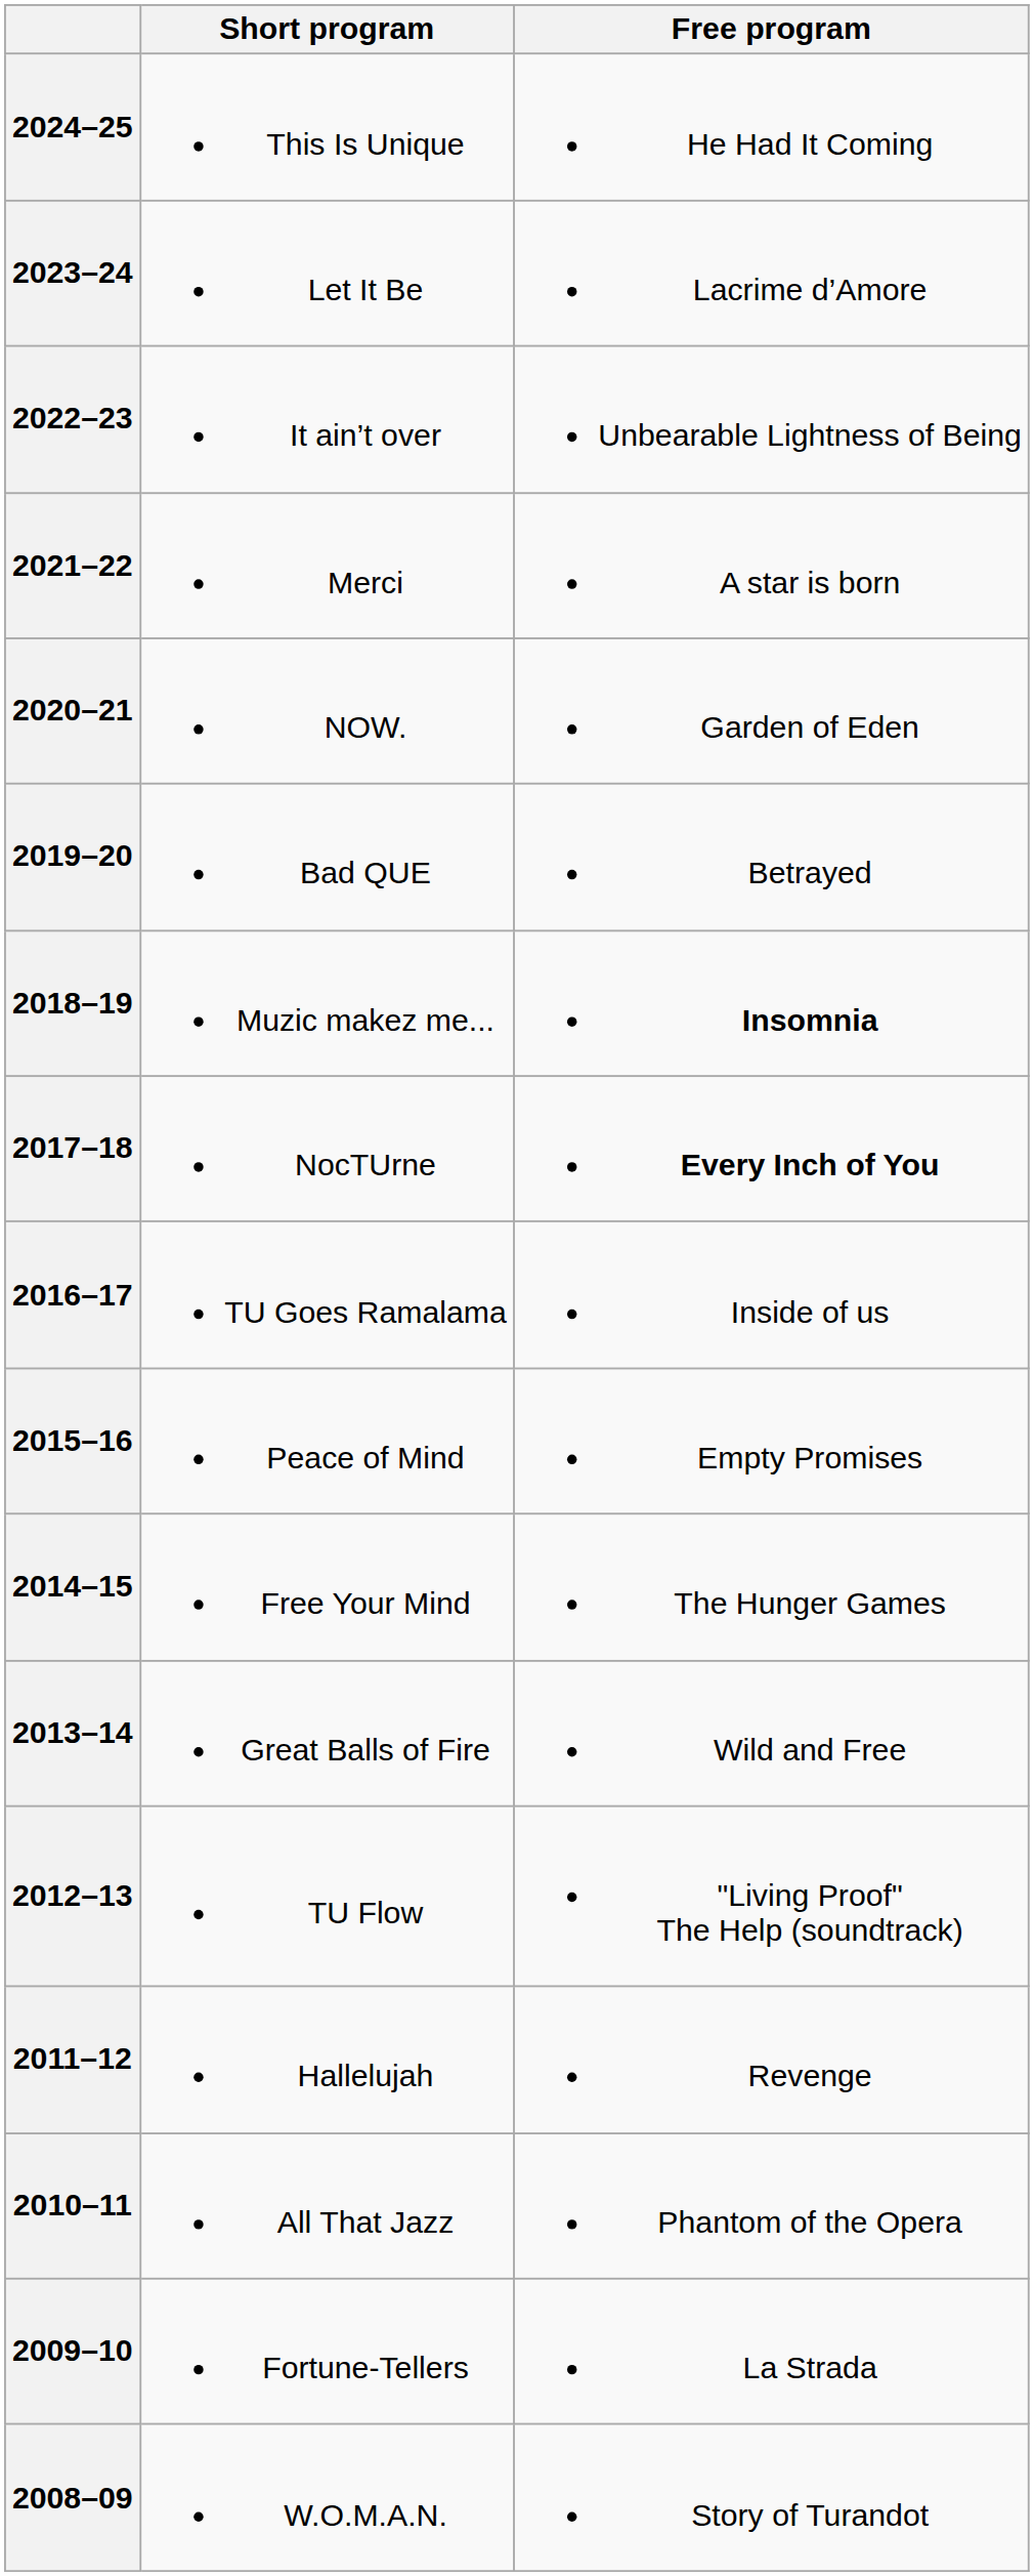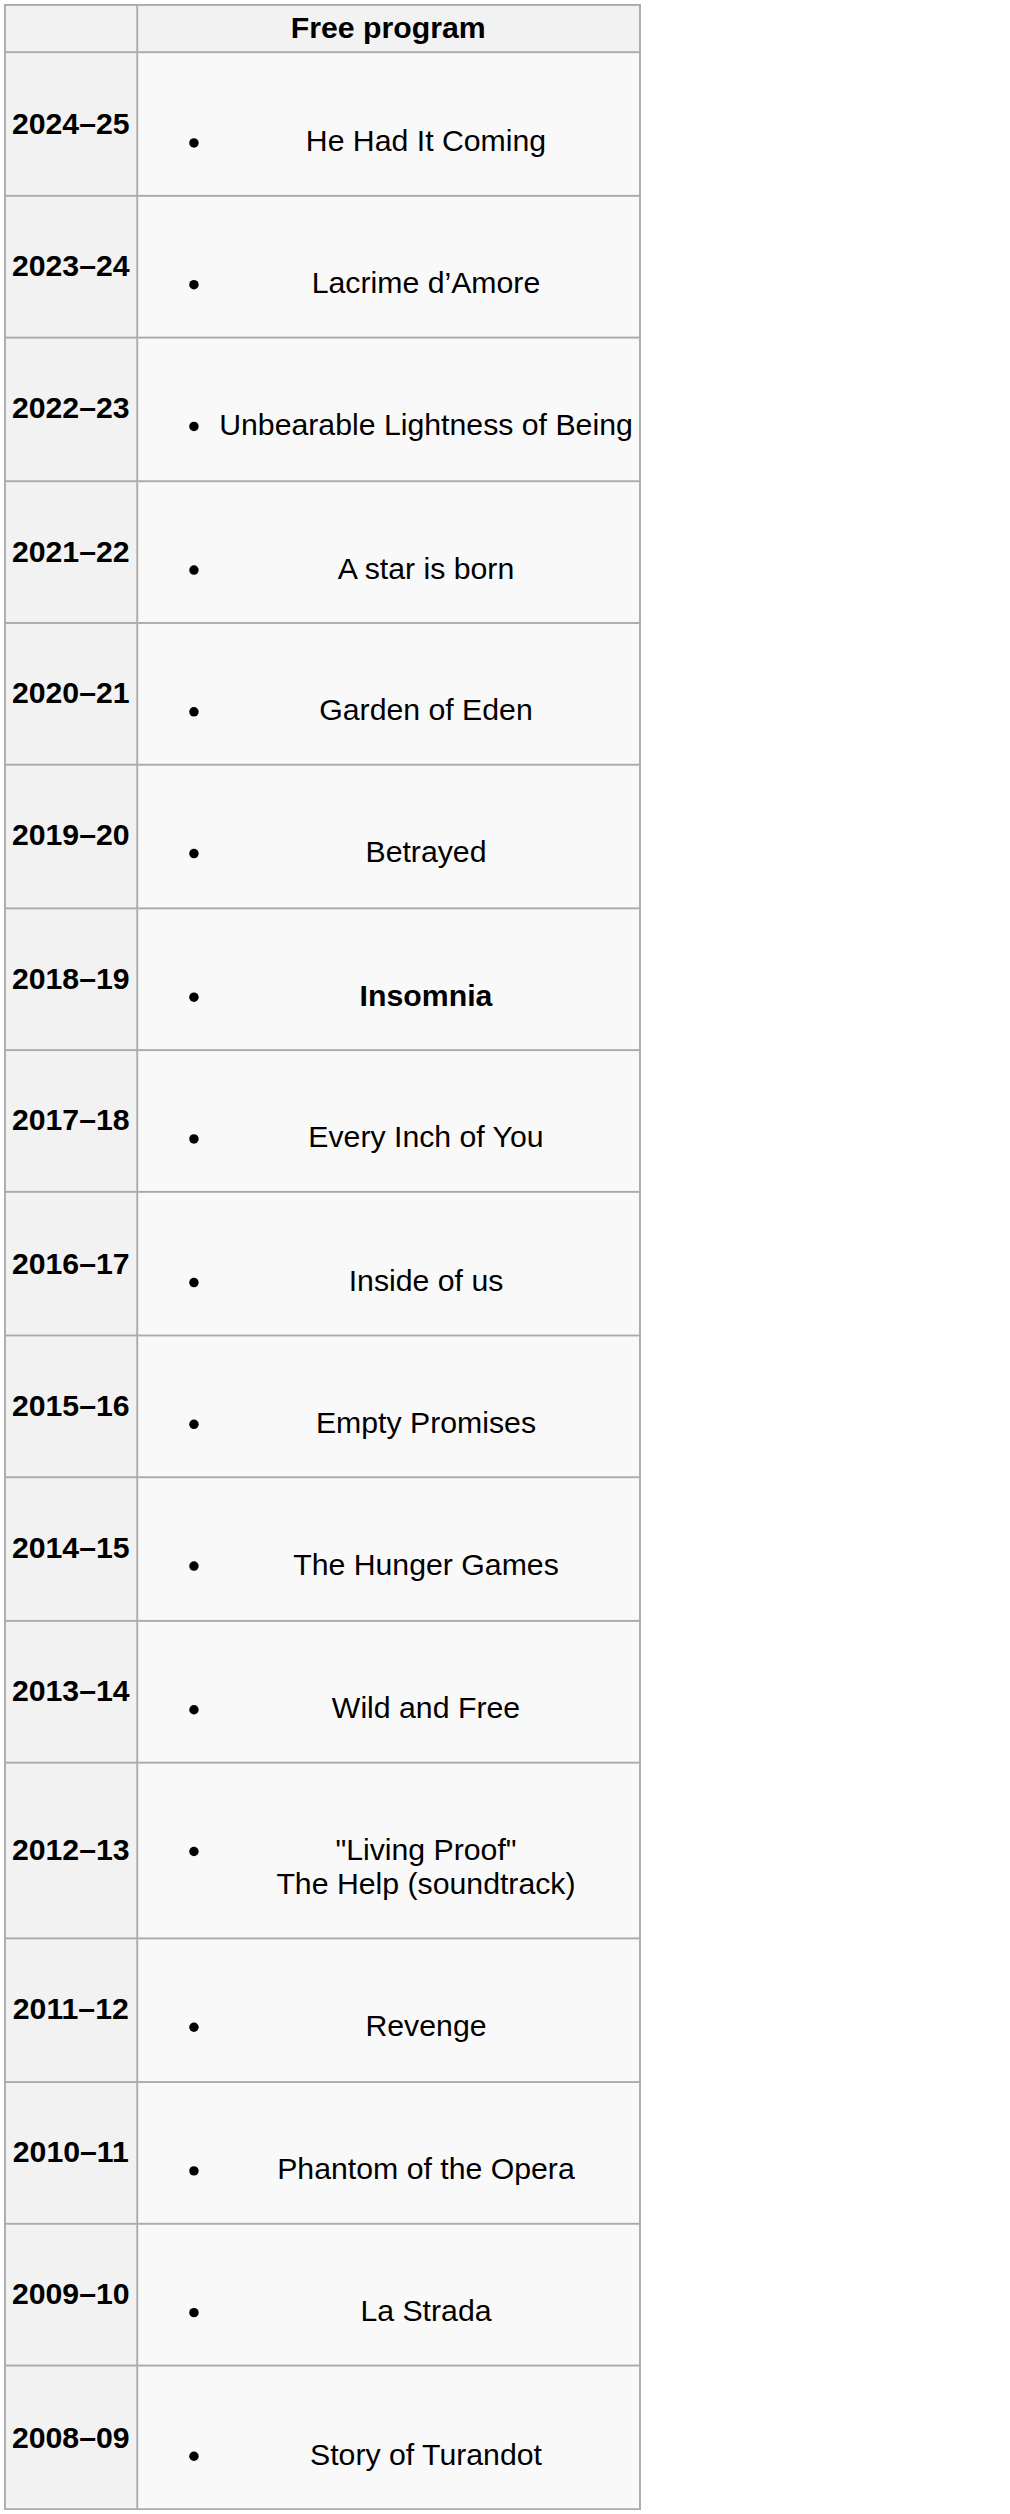- column: Short program | This Is Unique | Let It Be | It ain’t over | Merci | NOW. | Bad QUE | Muzic makez me... | NocTUrne | TU Goes Ramalama | Peace of Mind | Free Your Mind | Great Balls of Fire | TU Flow | Hallelujah | All That Jazz | Fortune-Tellers | W.O.M.A.N.
2017–18 | Free program: bold -> normal
